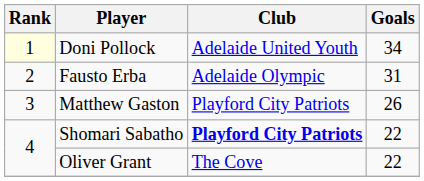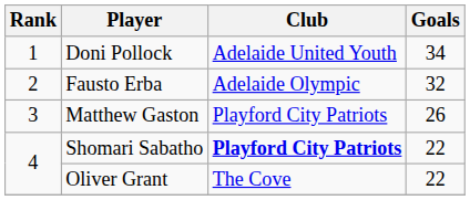Doni Pollock | Rank: lightyellow background -> no background
Fausto Erba | Goals: 31 -> 32
